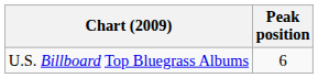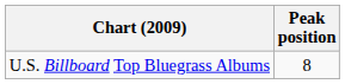U.S. Billboard Top Bluegrass Albums | Peak position: 6 -> 8
